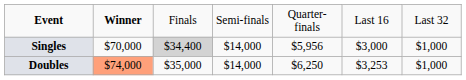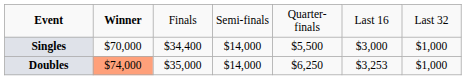Singles | column 3: lightgrey background -> no background
Singles | column 5: $5,956 -> $5,500
